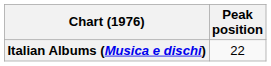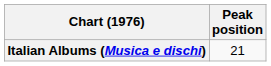Italian Albums (Musica e dischi) | Peak position: 22 -> 21
